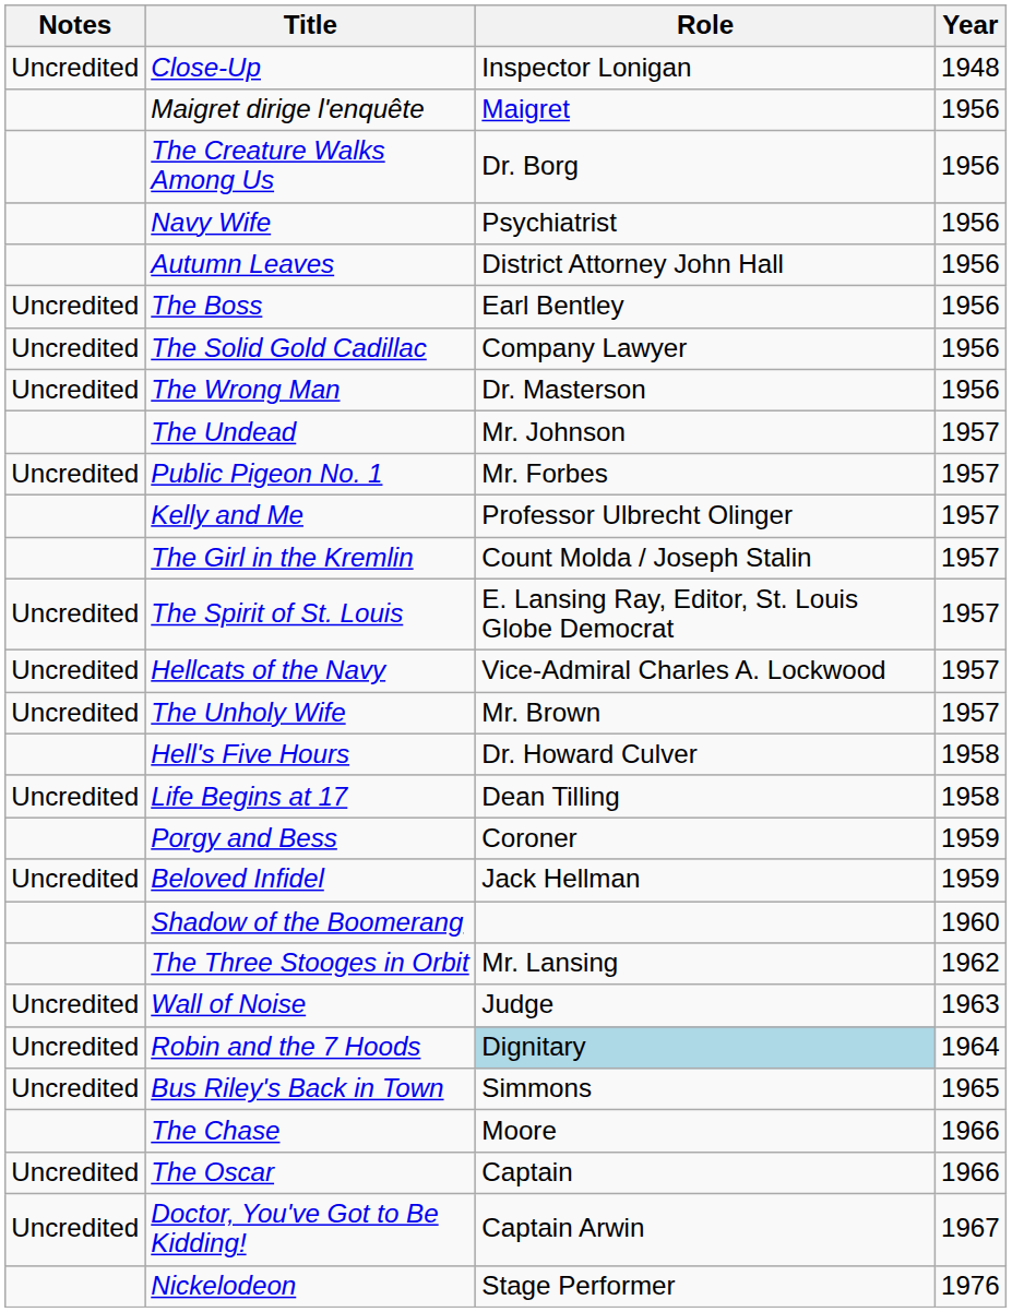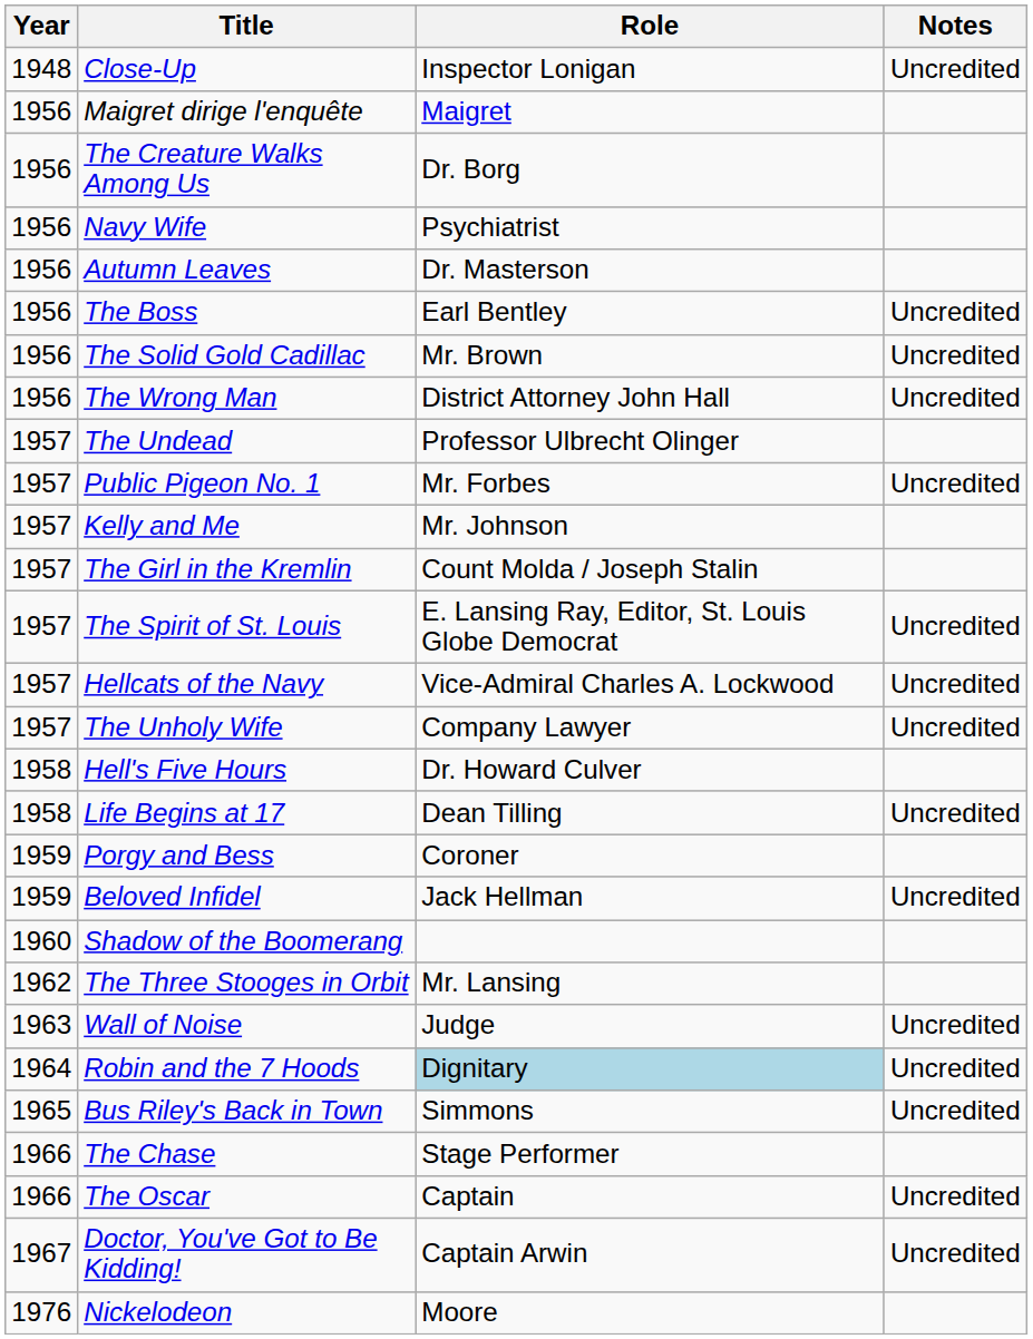columns swapped: Year <-> Notes
Autumn Leaves | Role: District Attorney John Hall -> Dr. Masterson
The Solid Gold Cadillac | Role: Company Lawyer -> Mr. Brown
The Wrong Man | Role: Dr. Masterson -> District Attorney John Hall
The Undead | Role: Mr. Johnson -> Professor Ulbrecht Olinger
Kelly and Me | Role: Professor Ulbrecht Olinger -> Mr. Johnson
The Unholy Wife | Role: Mr. Brown -> Company Lawyer
The Chase | Role: Moore -> Stage Performer
Nickelodeon | Role: Stage Performer -> Moore
